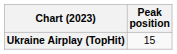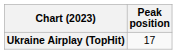Ukraine Airplay (TopHit) | Peak position: 15 -> 17
